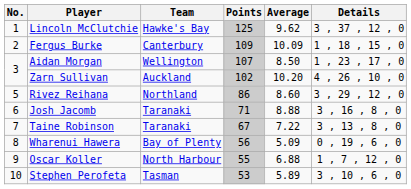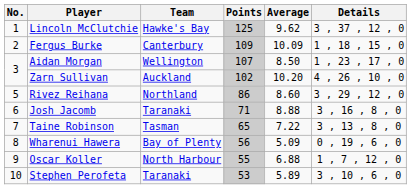Taine Robinson | Team: Taranaki -> Tasman
Taine Robinson | Points: 67 -> 65
Stephen Perofeta | Team: Tasman -> Taranaki
